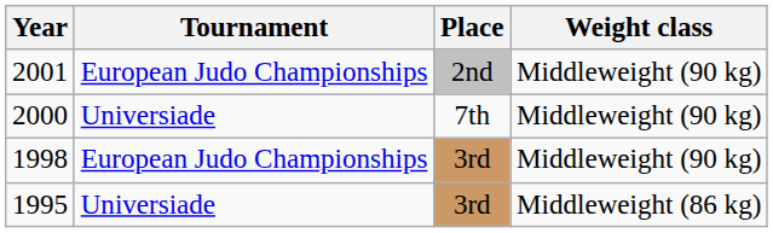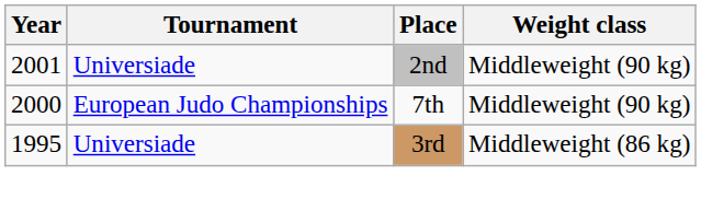2001 | Tournament: European Judo Championships -> Universiade
2000 | Tournament: Universiade -> European Judo Championships
- row: 1998 | European Judo Championships | 3rd | Middleweight (90 kg)
